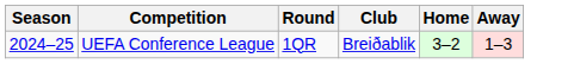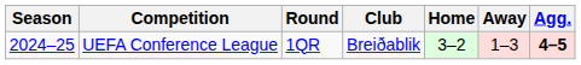+ column: Agg. | 4–5
